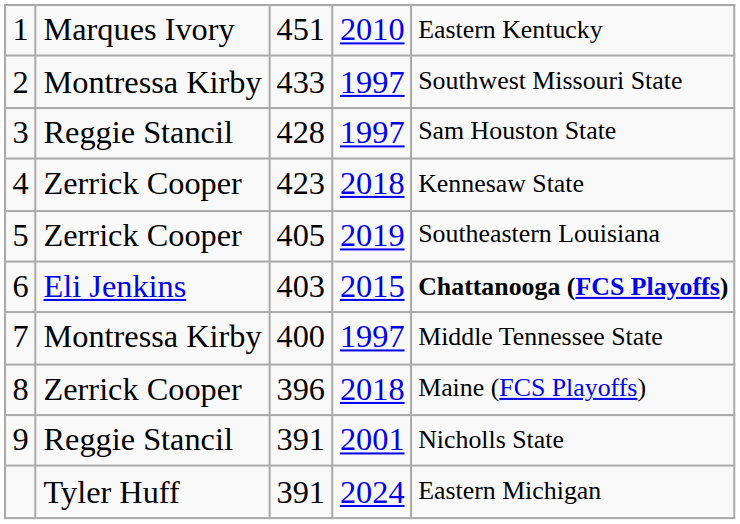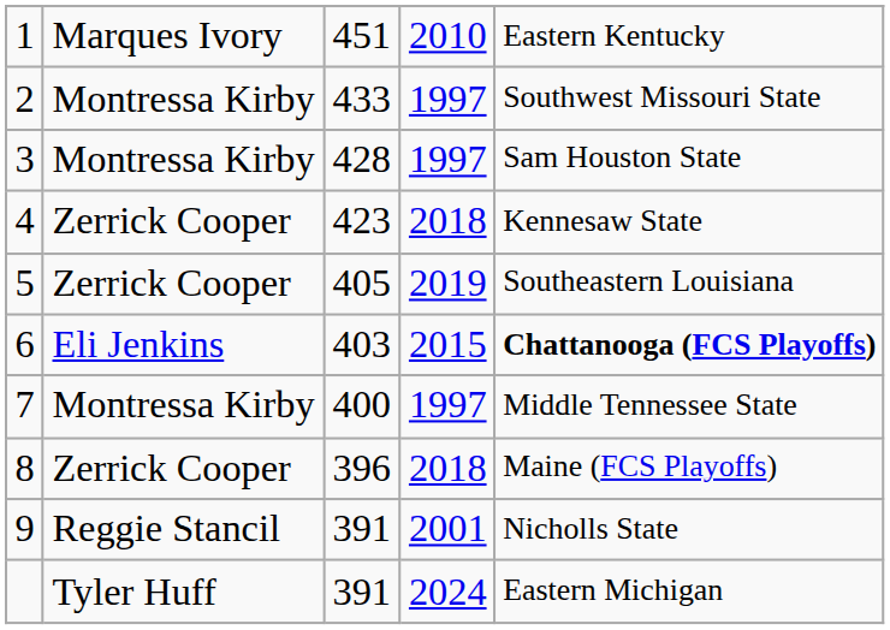3 | column 2: Reggie Stancil -> Montressa Kirby
